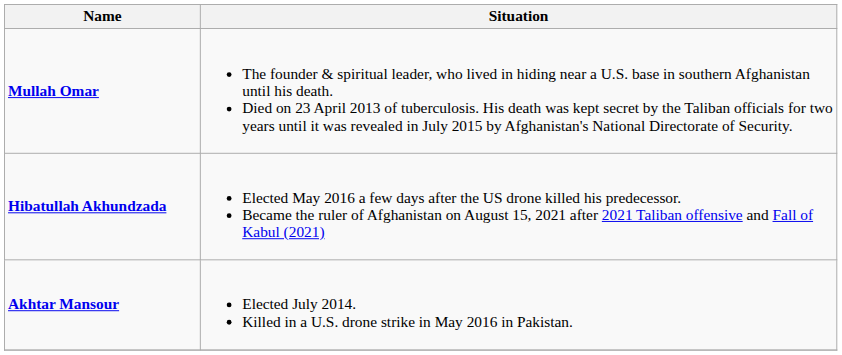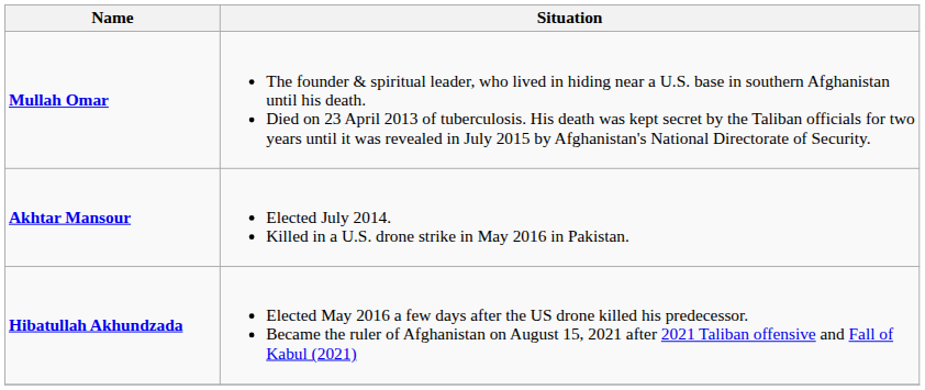rows swapped: Akhtar Mansour <-> Hibatullah Akhundzada
